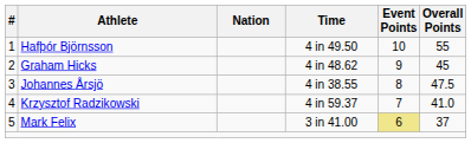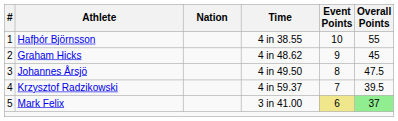Hafþór Björnsson | Time: 4 in 49.50 -> 4 in 38.55
Johannes Årsjö | Time: 4 in 38.55 -> 4 in 49.50
Krzysztof Radzikowski | Overall Points: 41.0 -> 39.5
Mark Felix | Overall Points: no background -> lightgreen background
